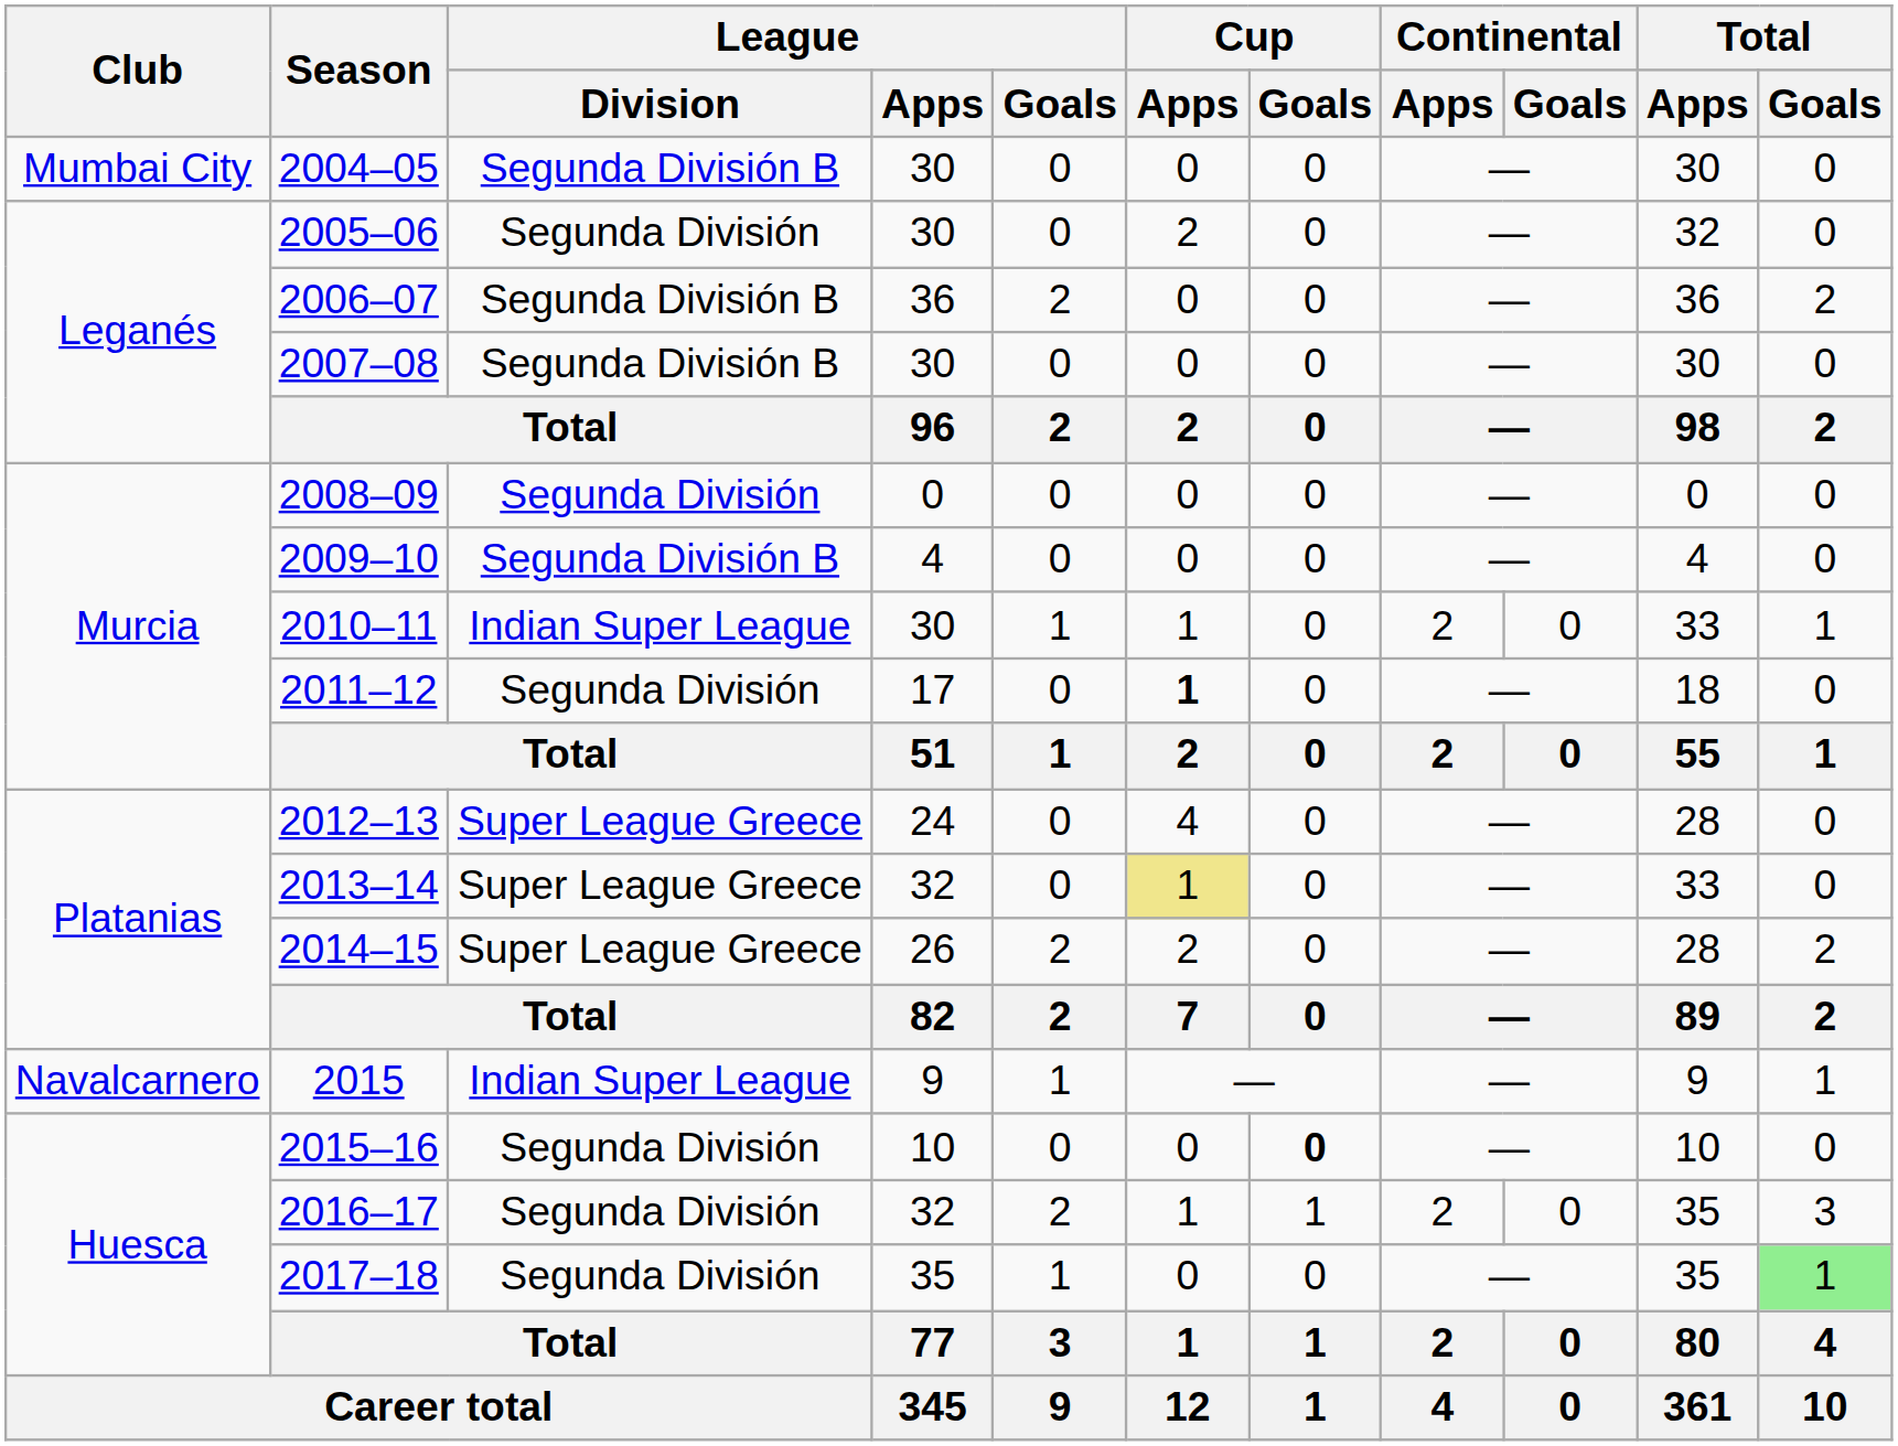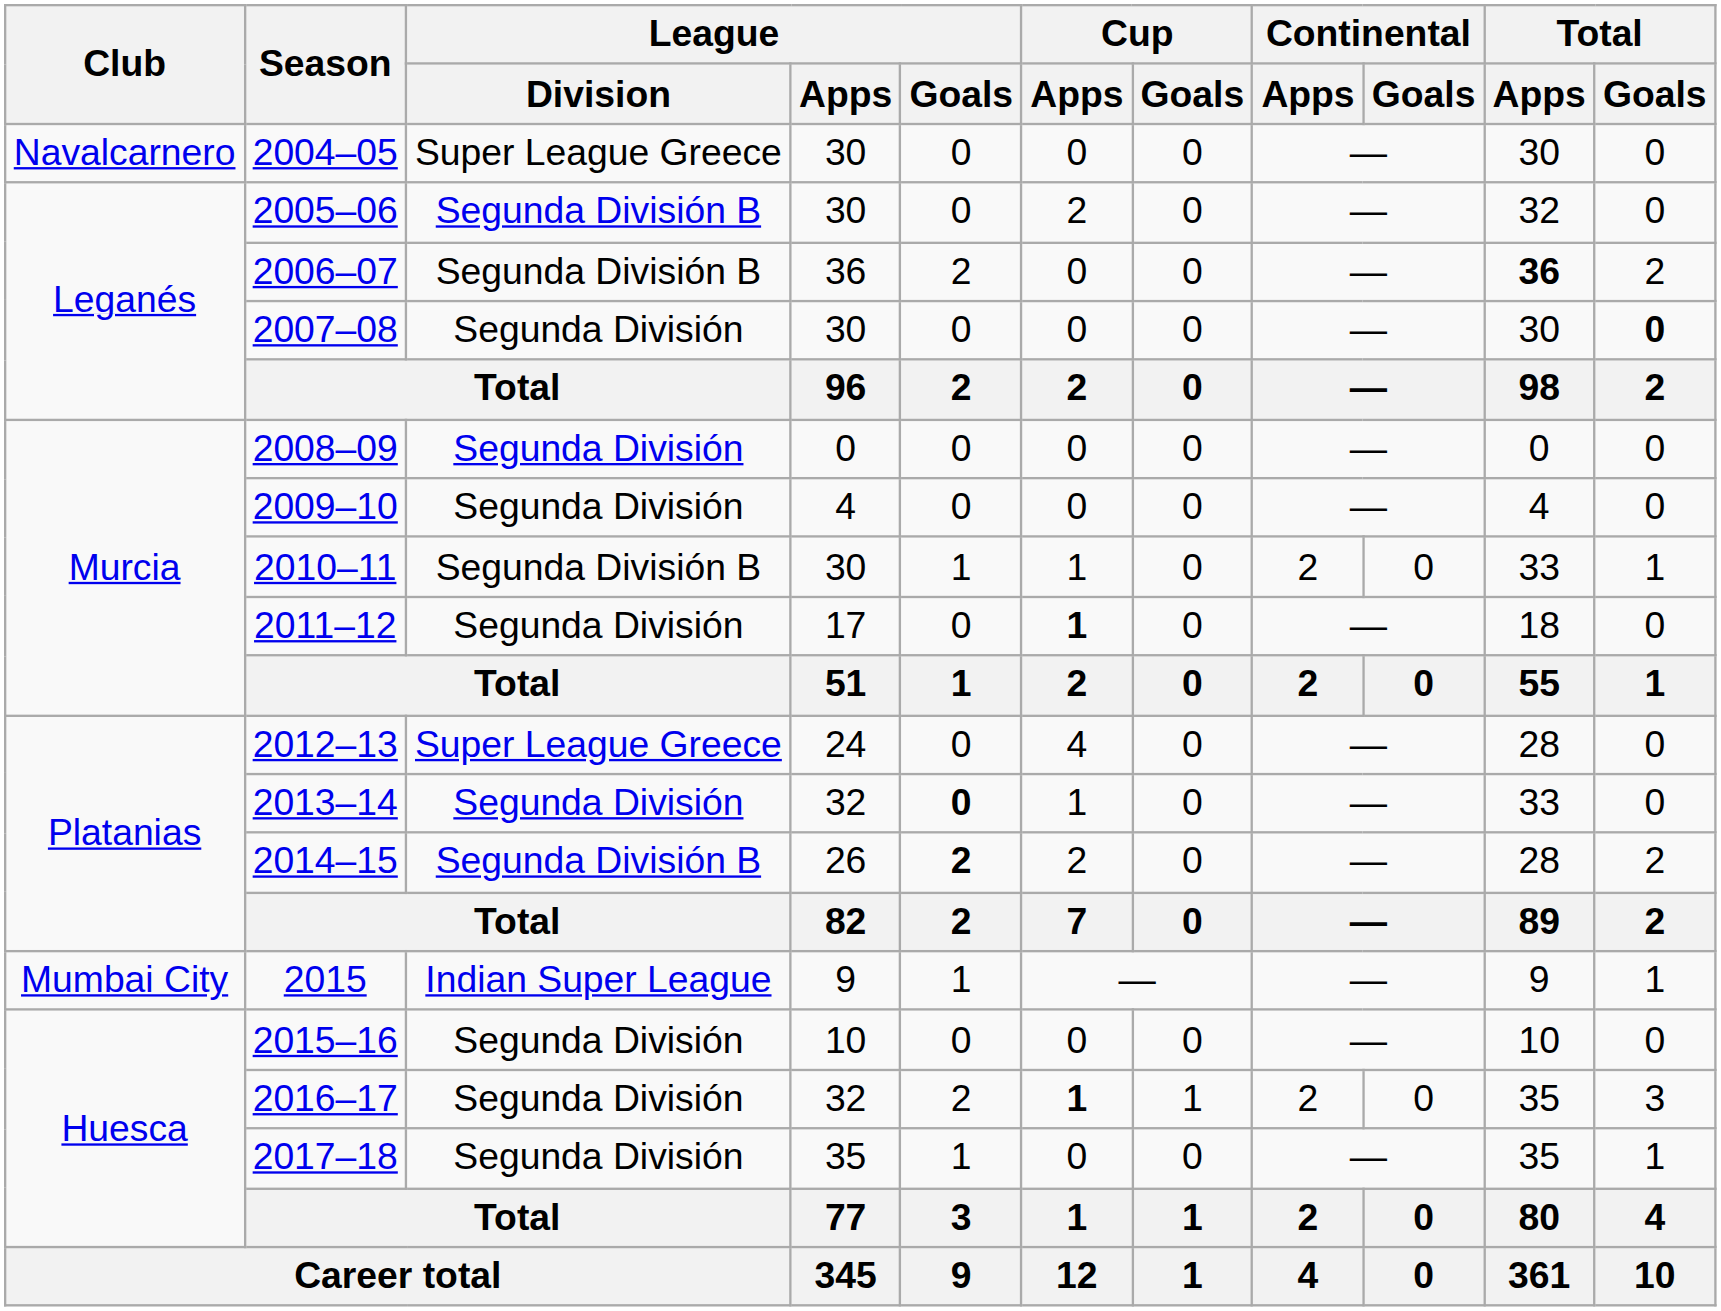2004–05 | Club: Mumbai City -> Navalcarnero
2004–05 | League / Division: Segunda División B -> Super League Greece
2005–06 | League / Division: Segunda División -> Segunda División B
2006–07 | Total / Apps: normal -> bold
2007–08 | League / Division: Segunda División B -> Segunda División
2007–08 | Total / Goals: normal -> bold
2009–10 | League / Division: Segunda División B -> Segunda División
2010–11 | League / Division: Indian Super League -> Segunda División B
2013–14 | League / Division: Super League Greece -> Segunda División
2013–14 | League / Goals: normal -> bold
2013–14 | Cup / Apps: khaki background -> no background
2014–15 | League / Division: Super League Greece -> Segunda División B
2014–15 | League / Goals: normal -> bold
2015 | Club: Navalcarnero -> Mumbai City
2015–16 | Cup / Goals: bold -> normal
2016–17 | Cup / Apps: normal -> bold
2017–18 | Total / Goals: lightgreen background -> no background
